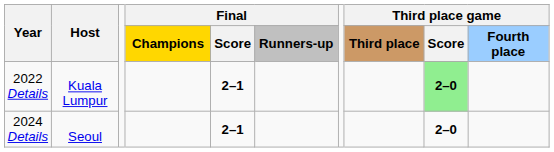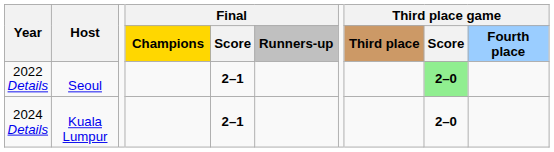2022 Details | Host: Kuala Lumpur -> Seoul
2024 Details | Host: Seoul -> Kuala Lumpur
